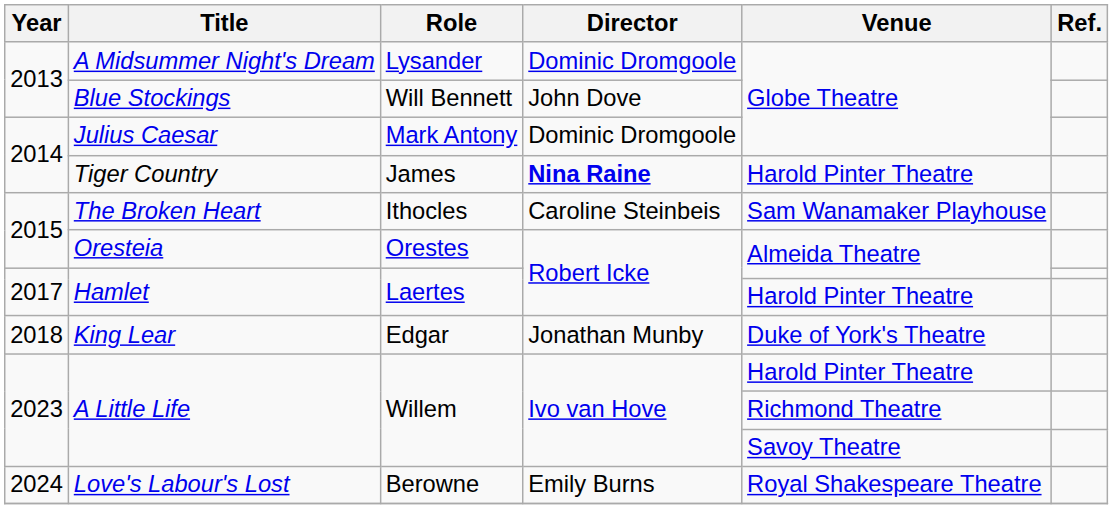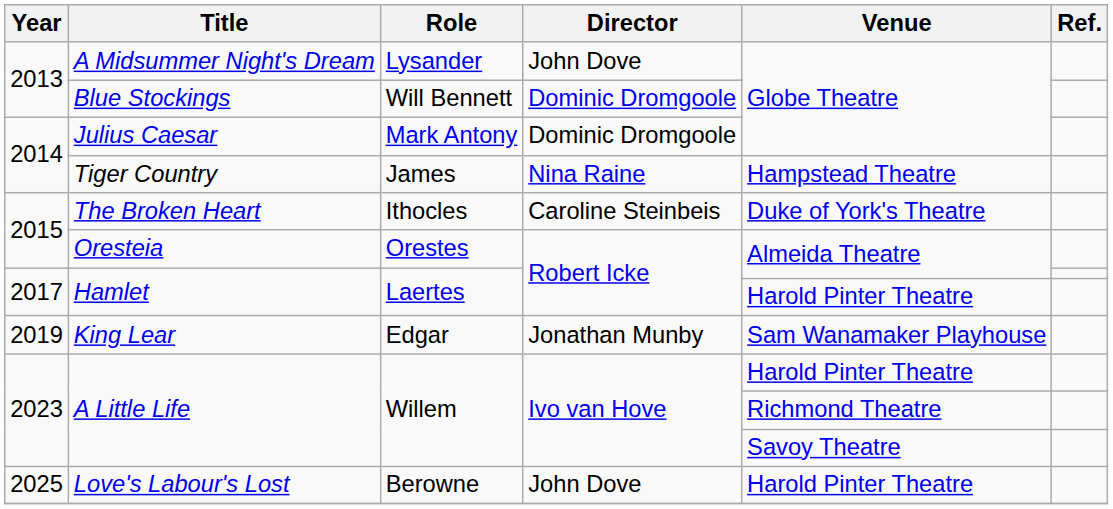A Midsummer Night's Dream | Director: Dominic Dromgoole -> John Dove
Blue Stockings | Director: John Dove -> Dominic Dromgoole
Tiger Country | Director: bold -> normal
Tiger Country | Venue: Harold Pinter Theatre -> Hampstead Theatre
The Broken Heart | Venue: Sam Wanamaker Playhouse -> Duke of York's Theatre
King Lear | Year: 2018 -> 2019
King Lear | Venue: Duke of York's Theatre -> Sam Wanamaker Playhouse
Love's Labour's Lost | Year: 2024 -> 2025
Love's Labour's Lost | Director: Emily Burns -> John Dove
Love's Labour's Lost | Venue: Royal Shakespeare Theatre -> Harold Pinter Theatre
